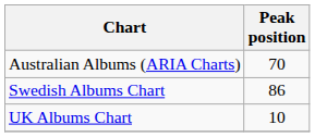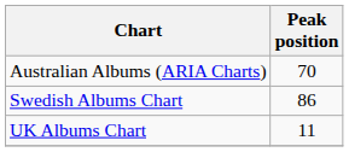UK Albums Chart | Peak position: 10 -> 11
